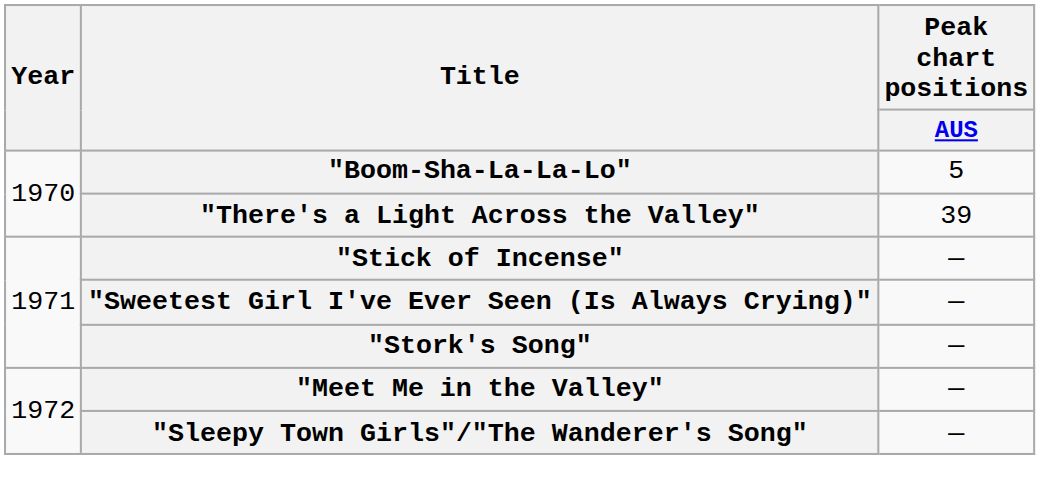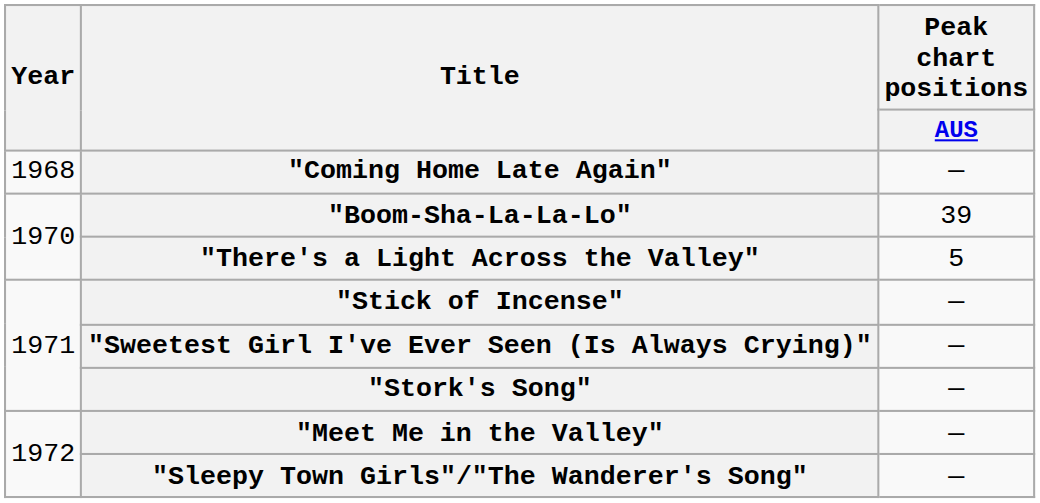+ row: 1968 | "Coming Home Late Again" | —
"Boom-Sha-La-La-Lo" | Peak chart positions / AUS: 5 -> 39
"There's a Light Across the Valley" | Peak chart positions / AUS: 39 -> 5
